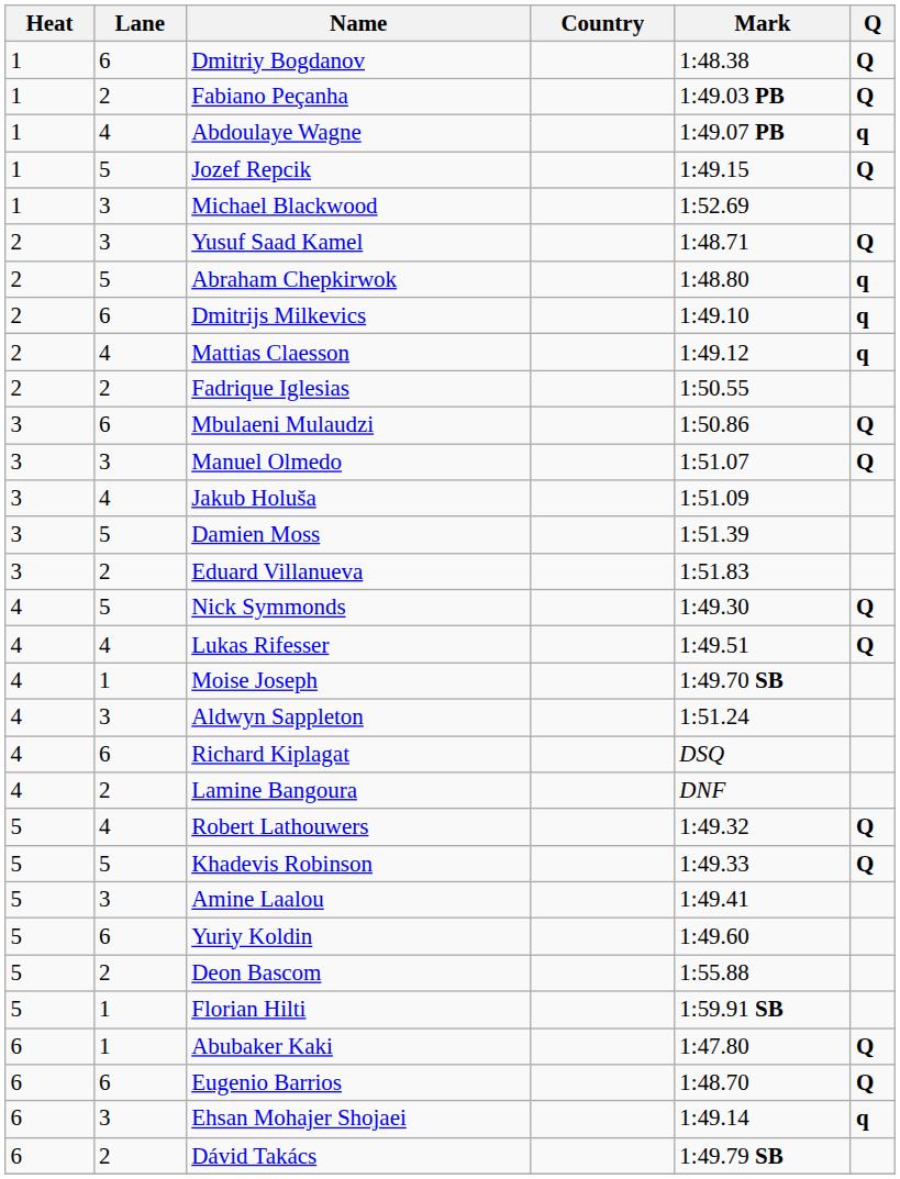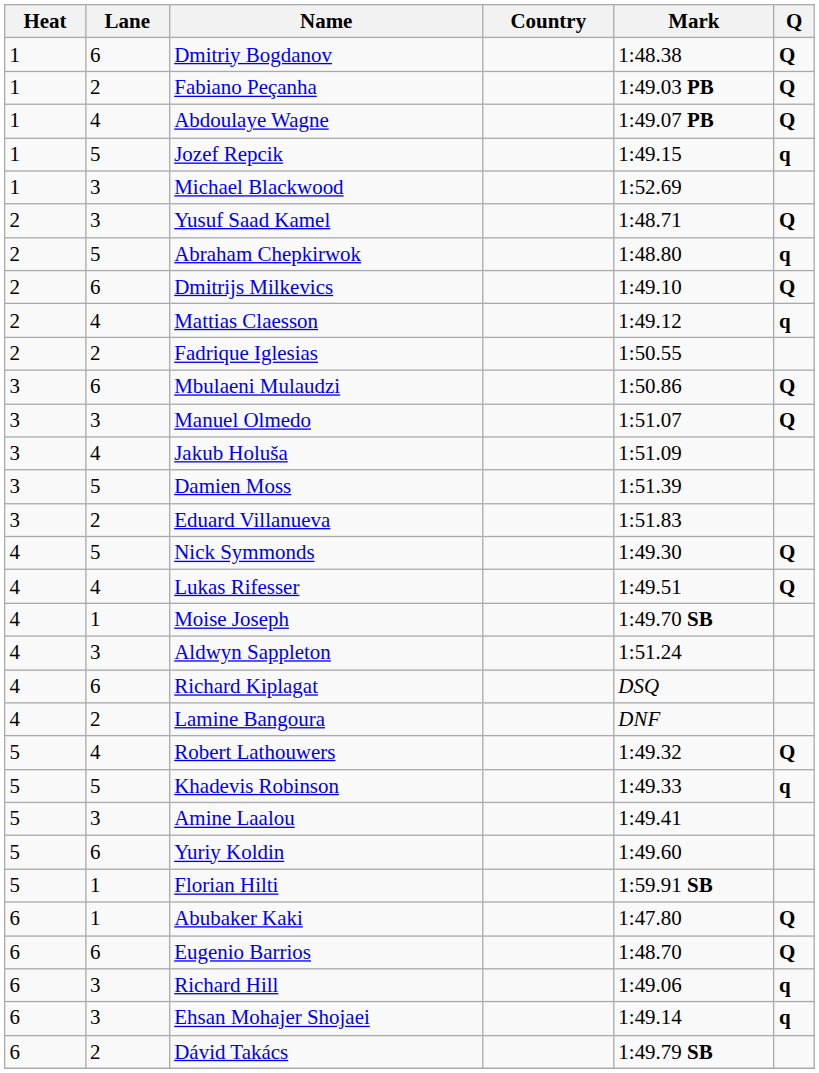Abdoulaye Wagne | Q: q -> Q
Jozef Repcik | Q: Q -> q
Dmitrijs Milkevics | Q: q -> Q
Khadevis Robinson | Q: Q -> q
- row: 5 | 2 | Deon Bascom | 1:55.88
+ row: 6 | 3 | Richard Hill | 1:49.06 | q
